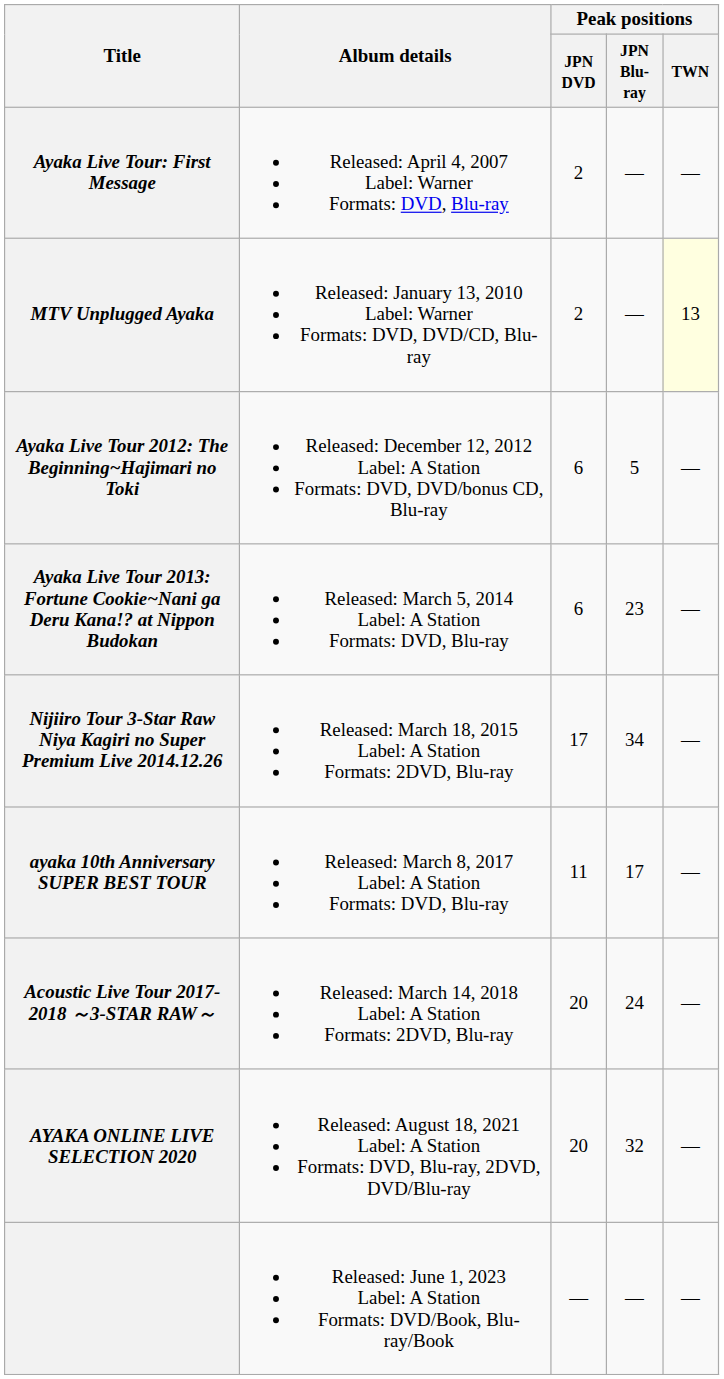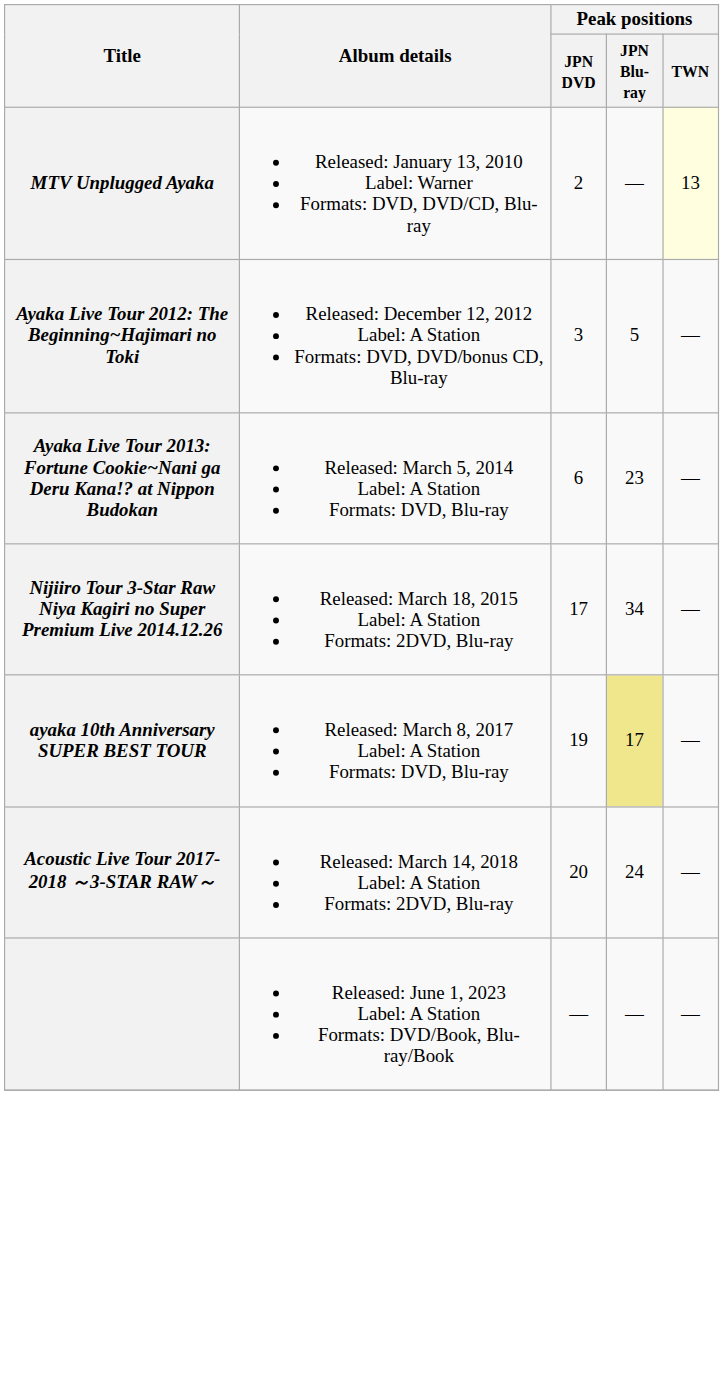- row: Ayaka Live Tour: First Message | Released: April 4, 2007 Label: Warner Formats: DVD, Blu-ray | 2 | — | —
Ayaka Live Tour 2012: The Beginning~Hajimari no Toki | Peak positions / JPN DVD: 6 -> 3
ayaka 10th Anniversary SUPER BEST TOUR | Peak positions / JPN DVD: 11 -> 19
ayaka 10th Anniversary SUPER BEST TOUR | Peak positions / JPN Blu-ray: no background -> khaki background
- row: AYAKA ONLINE LIVE SELECTION 2020 | Released: August 18, 2021 Label: A Station Formats: DVD, Blu-ray, 2DVD, DVD/Blu-ray | 20 | 32 | —
